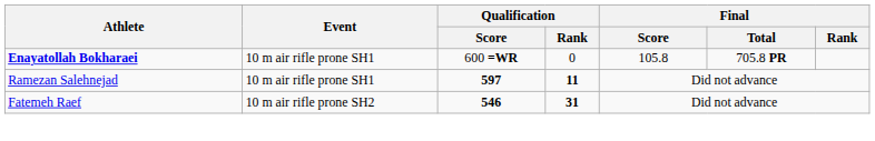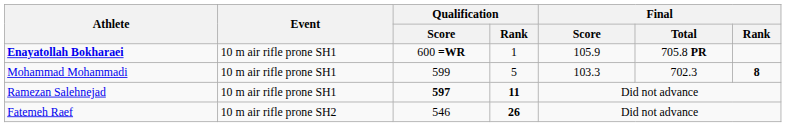Enayatollah Bokharaei | Qualification / Rank: 0 -> 1
Enayatollah Bokharaei | Final / Score: 105.8 -> 105.9
+ row: Mohammad Mohammadi | 10 m air rifle prone SH1 | 599 | 5 | 103.3 | 702.3 | 8
Fatemeh Raef | Qualification / Score: bold -> normal
Fatemeh Raef | Qualification / Rank: 31 -> 26
